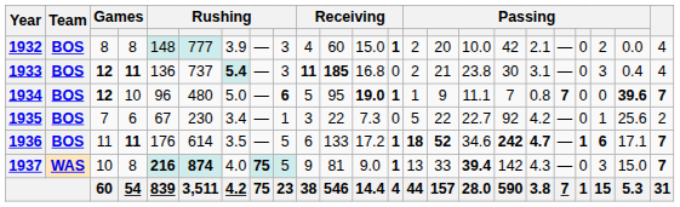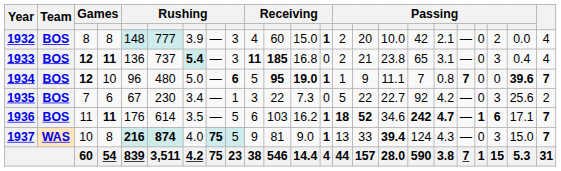1933 | column 17: 30 -> 65
1934 | column 11: normal -> bold
1935 | column 21: 1 -> 3
1936 | column 11: 133 -> 103
1936 | column 12: 17.2 -> 16.2
1937 | column 17: 142 -> 124
